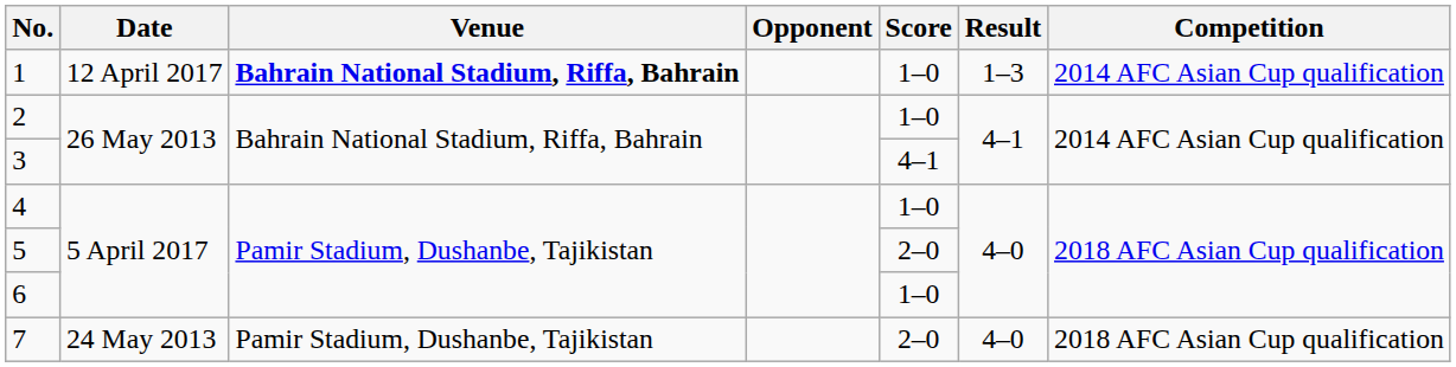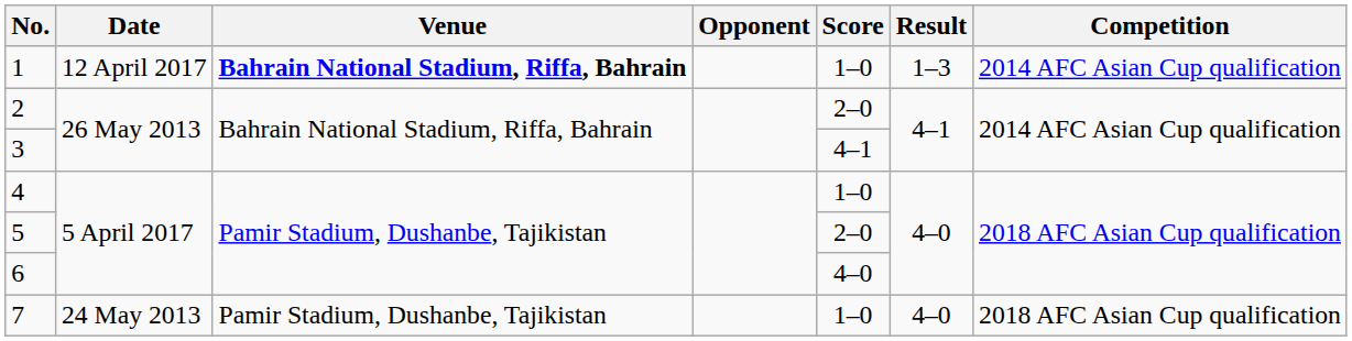2 | Score: 1–0 -> 2–0
6 | Score: 1–0 -> 4–0
7 | Score: 2–0 -> 1–0
